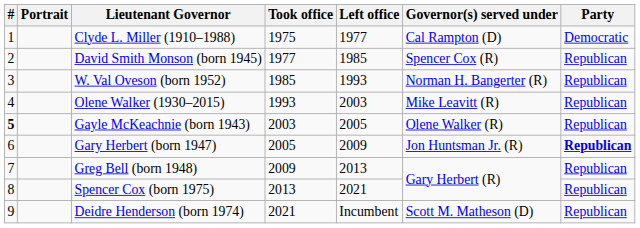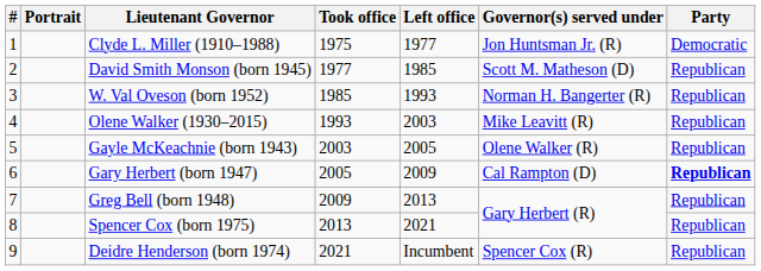Clyde L. Miller (1910–1988) | Governor(s) served under: Cal Rampton (D) -> Jon Huntsman Jr. (R)
David Smith Monson (born 1945) | Governor(s) served under: Spencer Cox (R) -> Scott M. Matheson (D)
Gayle McKeachnie (born 1943) | #: bold -> normal
Gary Herbert (born 1947) | Governor(s) served under: Jon Huntsman Jr. (R) -> Cal Rampton (D)
Deidre Henderson (born 1974) | Governor(s) served under: Scott M. Matheson (D) -> Spencer Cox (R)
